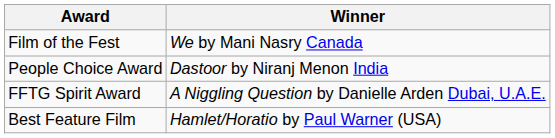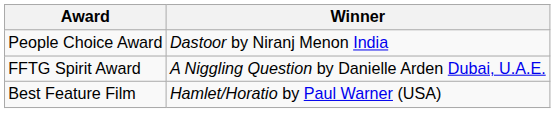- row: Film of the Fest | We by Mani Nasry Canada
